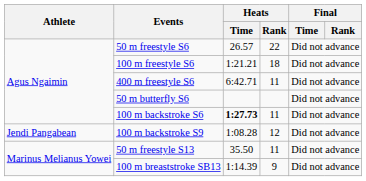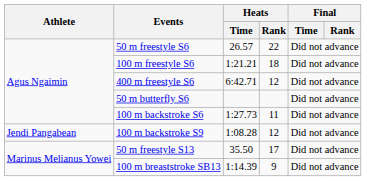400 m freestyle S6 | Heats / Rank: 11 -> 12
100 m backstroke S6 | Heats / Time: bold -> normal
50 m freestyle S13 | Heats / Rank: 11 -> 17
